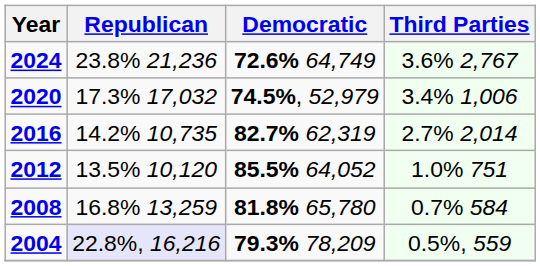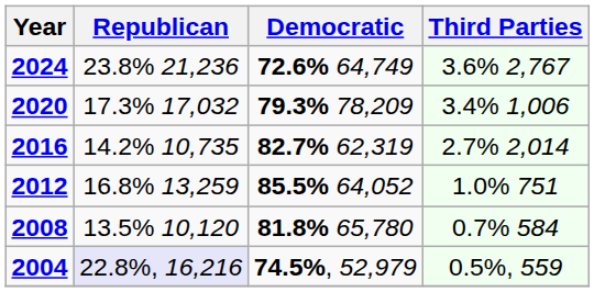2020 | Democratic: 74.5%, 52,979 -> 79.3% 78,209
2012 | Republican: 13.5% 10,120 -> 16.8% 13,259
2008 | Republican: 16.8% 13,259 -> 13.5% 10,120
2004 | Democratic: 79.3% 78,209 -> 74.5%, 52,979
